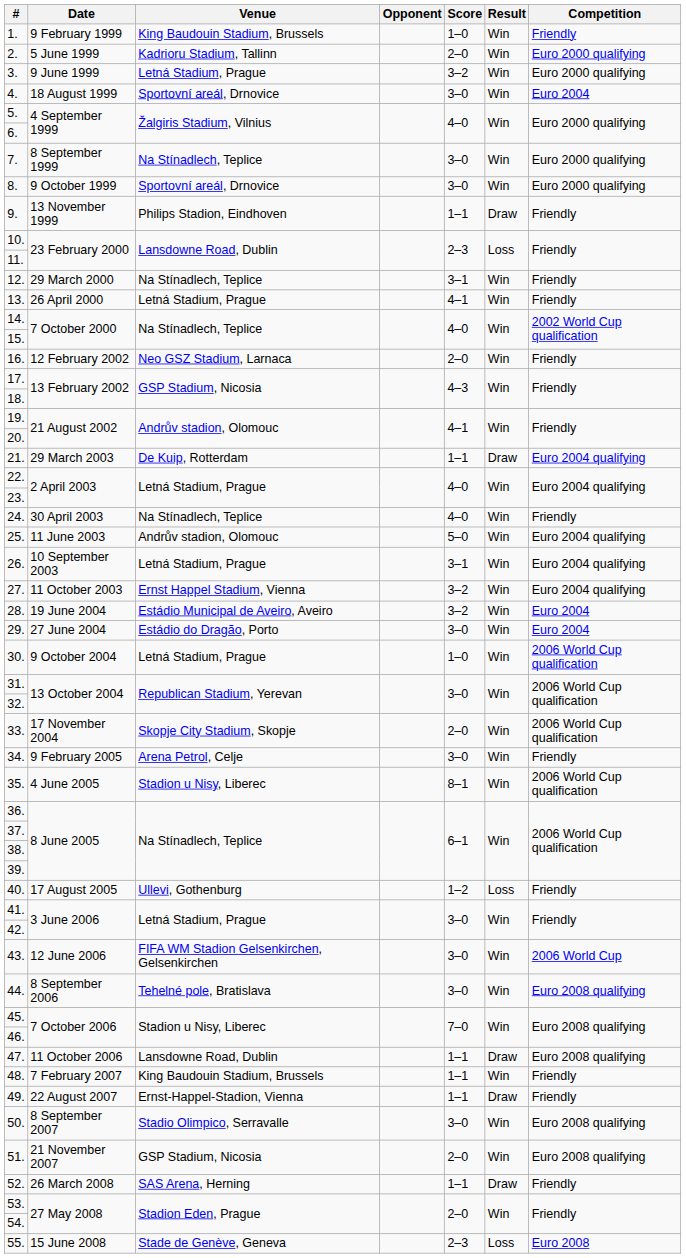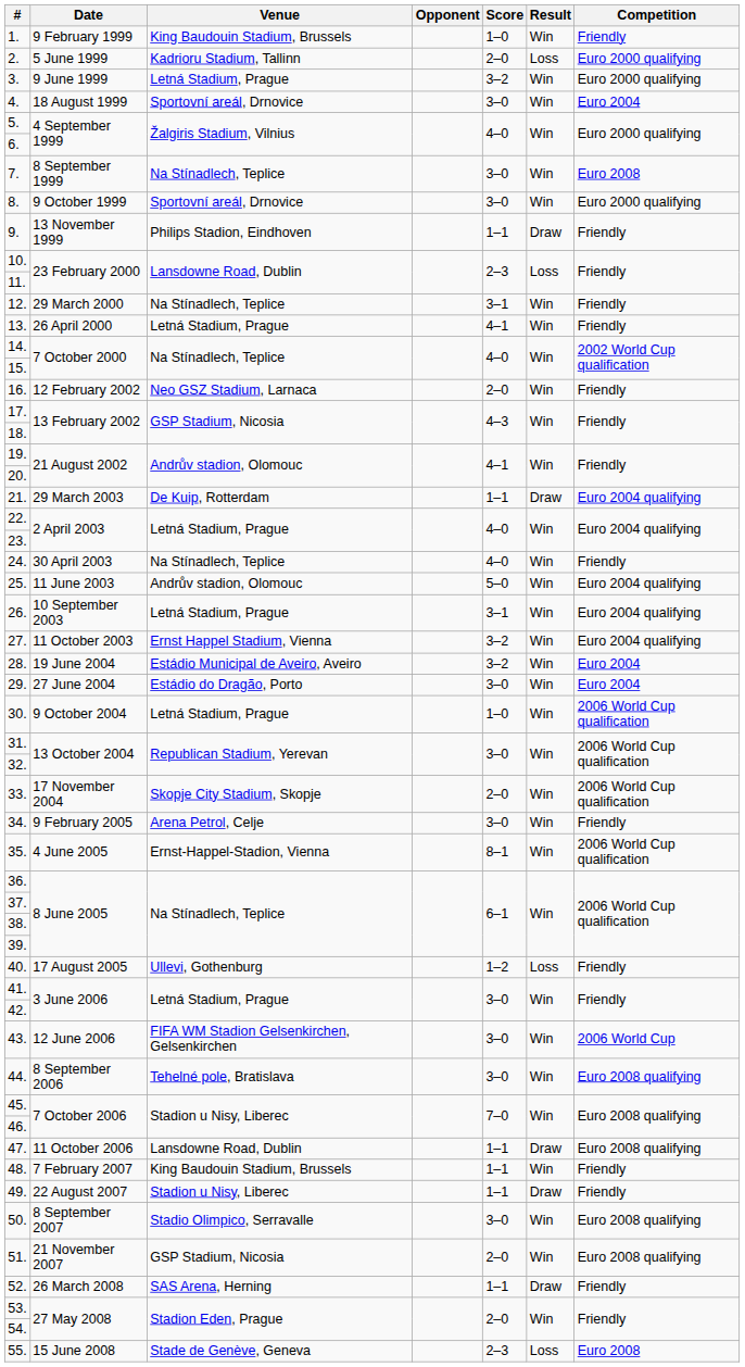2. | Result: Win -> Loss
7. | Competition: Euro 2000 qualifying -> Euro 2008
35. | Venue: Stadion u Nisy, Liberec -> Ernst-Happel-Stadion, Vienna
49. | Venue: Ernst-Happel-Stadion, Vienna -> Stadion u Nisy, Liberec
